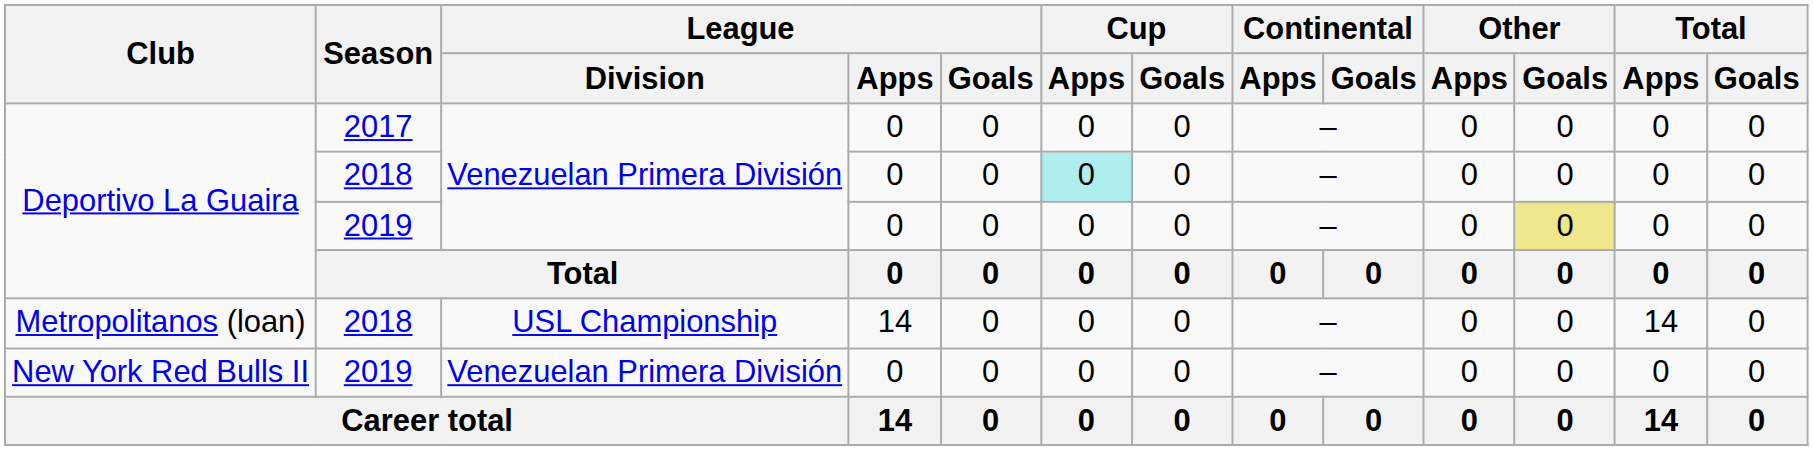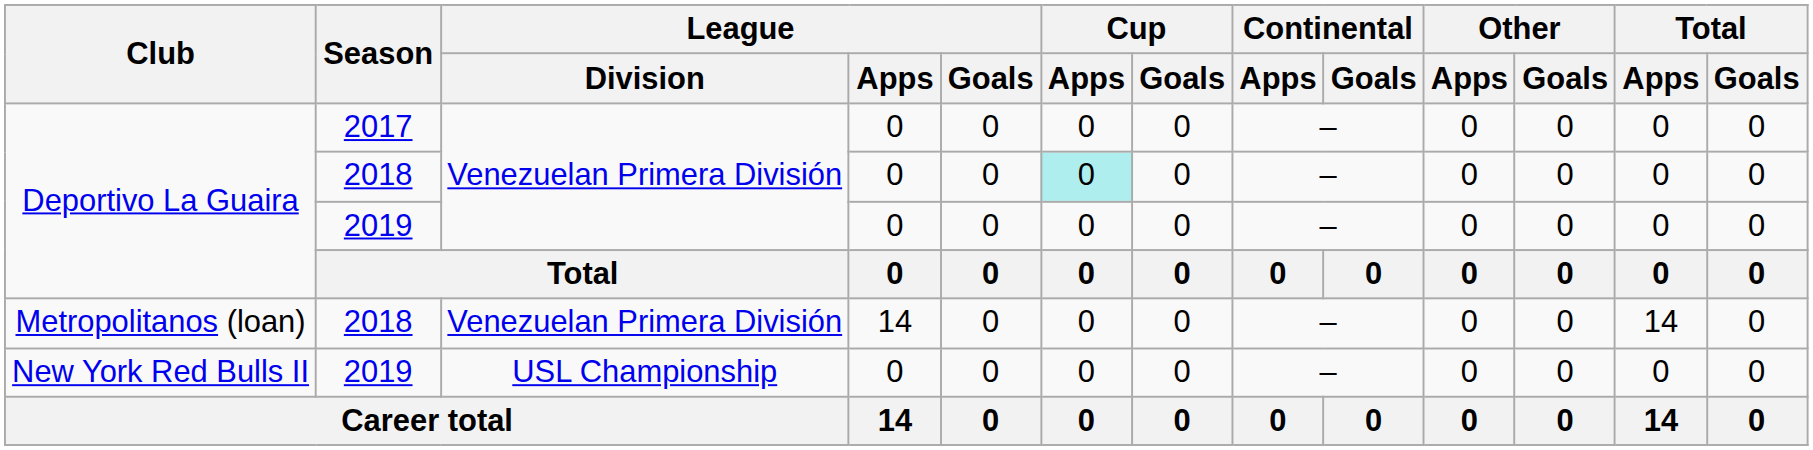Deportivo La Guaira / 2019 | Other / Goals: khaki background -> no background
Metropolitanos (loan) | League / Division: USL Championship -> Venezuelan Primera División
New York Red Bulls II | League / Division: Venezuelan Primera División -> USL Championship
